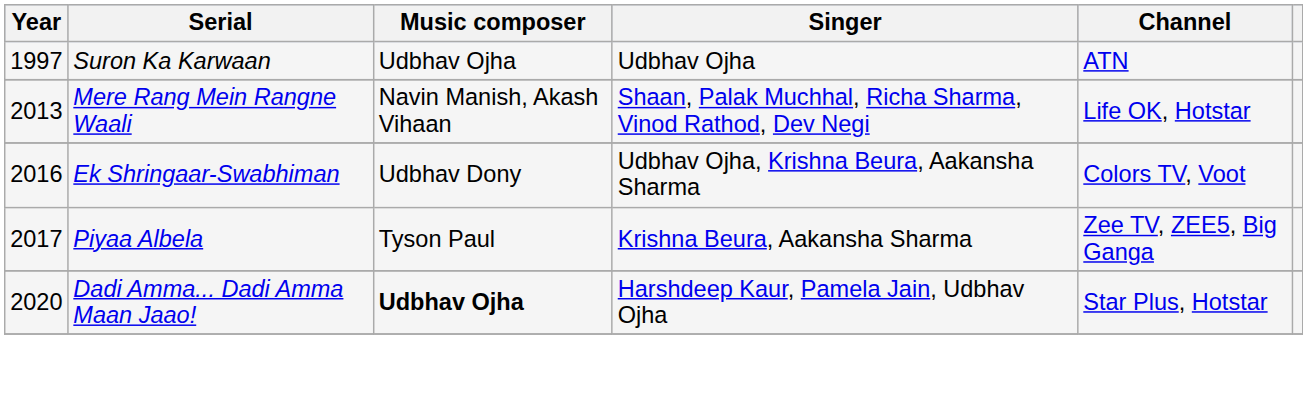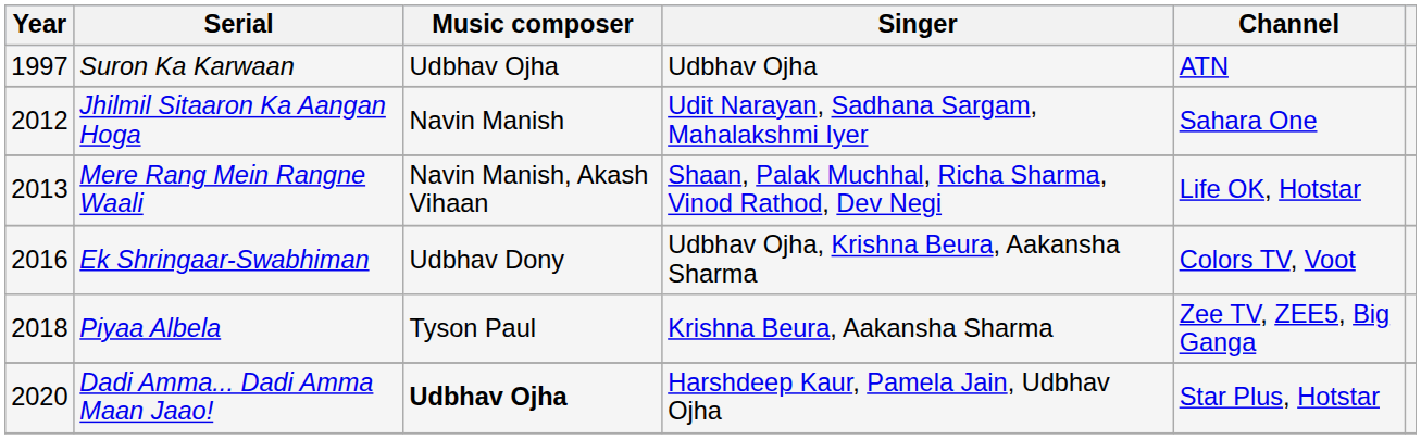+ row: 2012 | Jhilmil Sitaaron Ka Aangan Hoga | Navin Manish | Udit Narayan, Sadhana Sargam, Mahalakshmi Iyer | Sahara One
Piyaa Albela | Year: 2017 -> 2018
